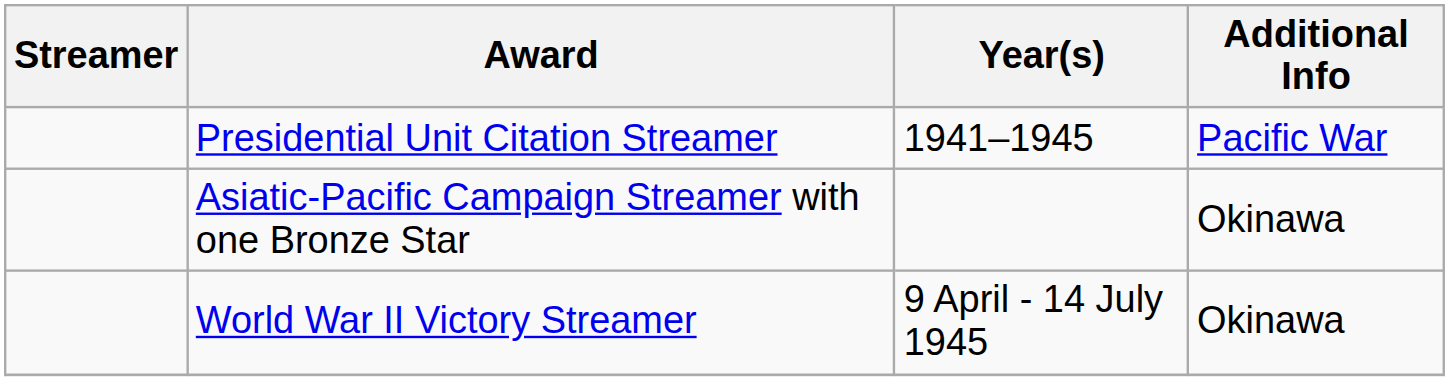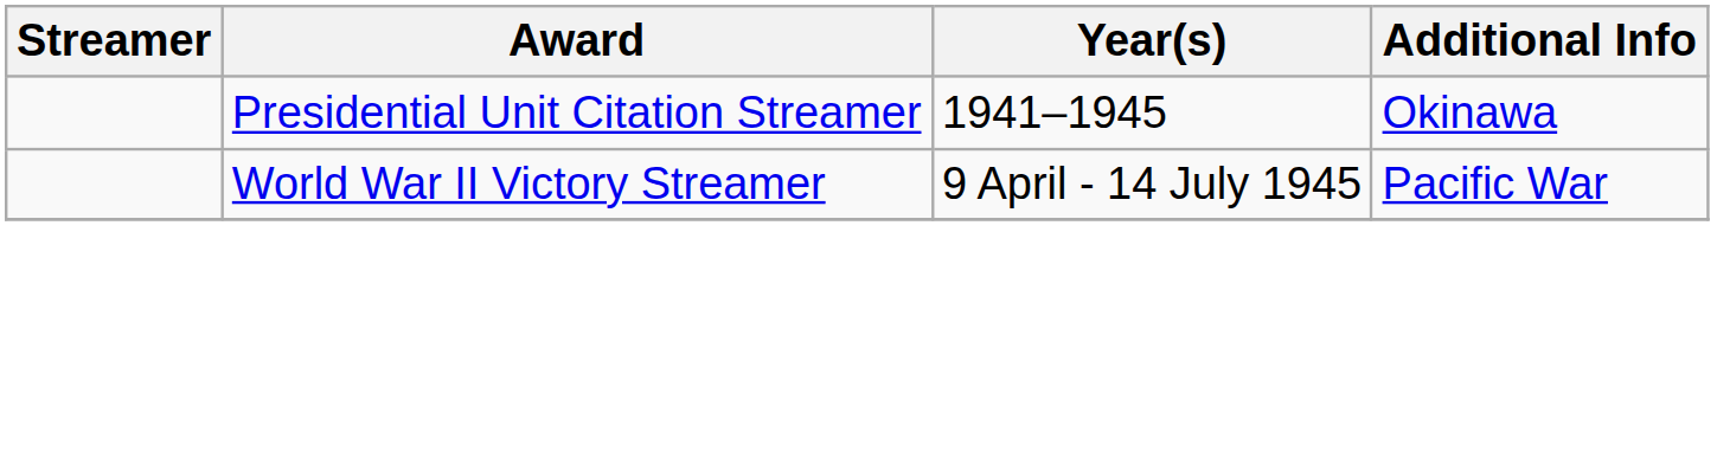Presidential Unit Citation Streamer | Additional Info: Pacific War -> Okinawa
- row: Asiatic-Pacific Campaign Streamer with one Bronze Star | Okinawa
World War II Victory Streamer | Additional Info: Okinawa -> Pacific War
